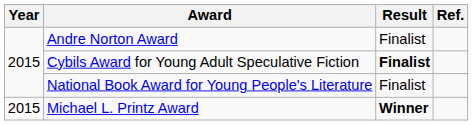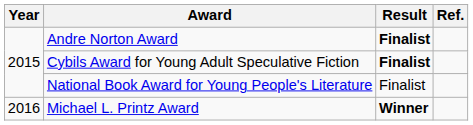Andre Norton Award | Result: normal -> bold
Michael L. Printz Award | Year: 2015 -> 2016
